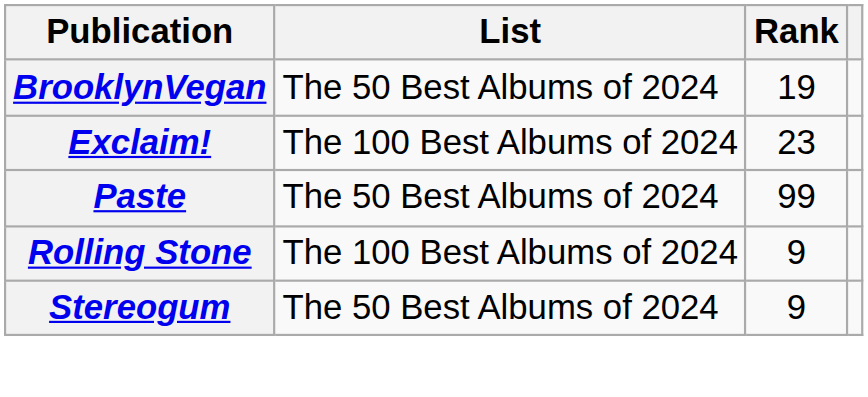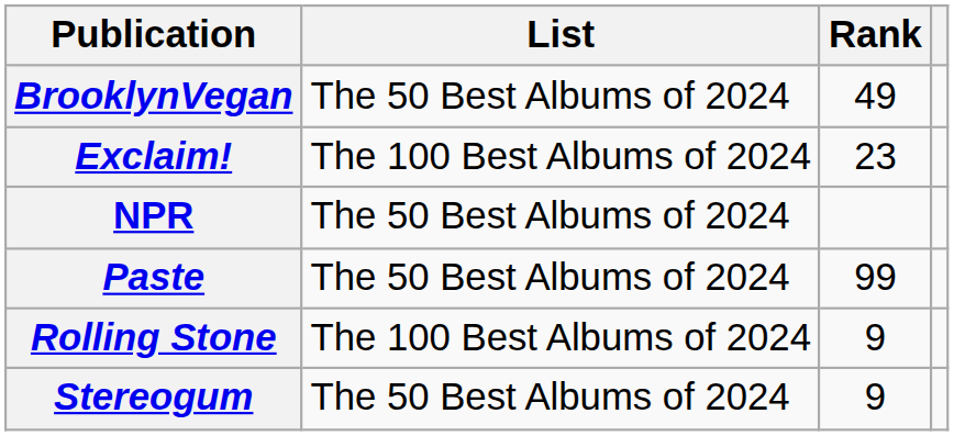BrooklynVegan | Rank: 19 -> 49
+ row: NPR | The 50 Best Albums of 2024
